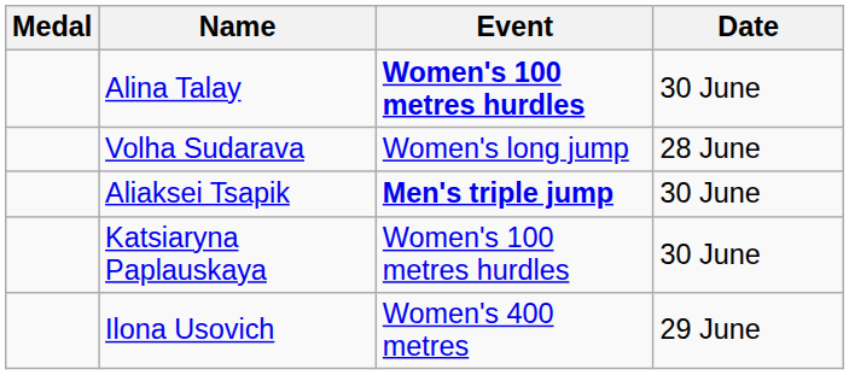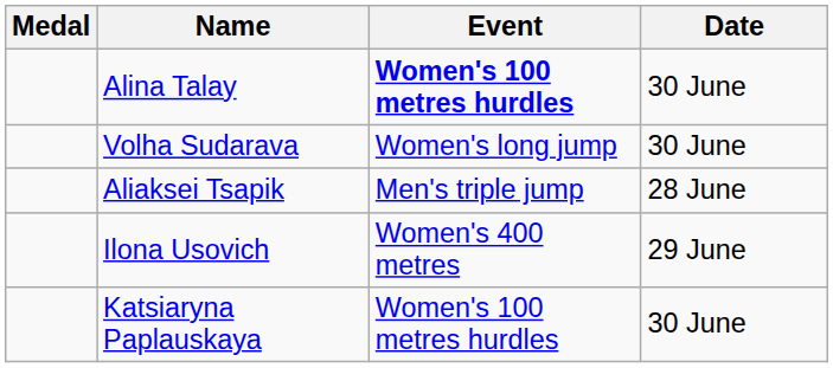Volha Sudarava | Date: 28 June -> 30 June
Aliaksei Tsapik | Event: bold -> normal
Aliaksei Tsapik | Date: 30 June -> 28 June
rows swapped: Ilona Usovich <-> Katsiaryna Paplauskaya
